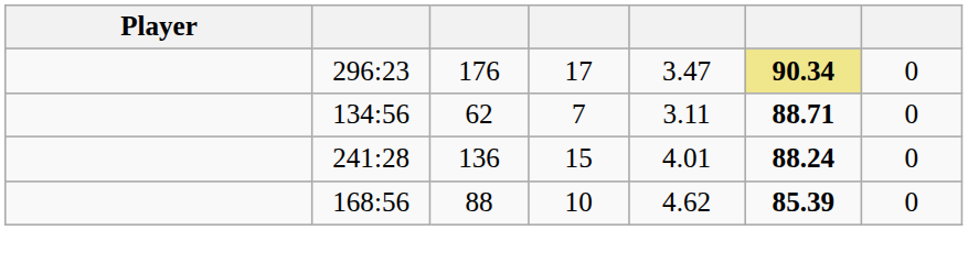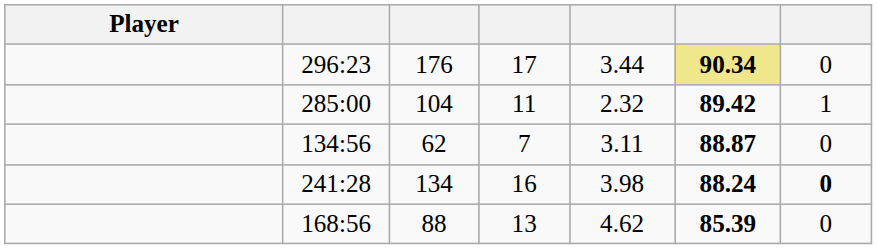296:23 | column 5: 3.47 -> 3.44
+ row: 285:00 | 104 | 11 | 2.32 | 89.42 | 1
134:56 | column 6: 88.71 -> 88.87
241:28 | column 3: 136 -> 134
241:28 | column 4: 15 -> 16
241:28 | column 5: 4.01 -> 3.98
241:28 | column 7: normal -> bold
168:56 | column 4: 10 -> 13
